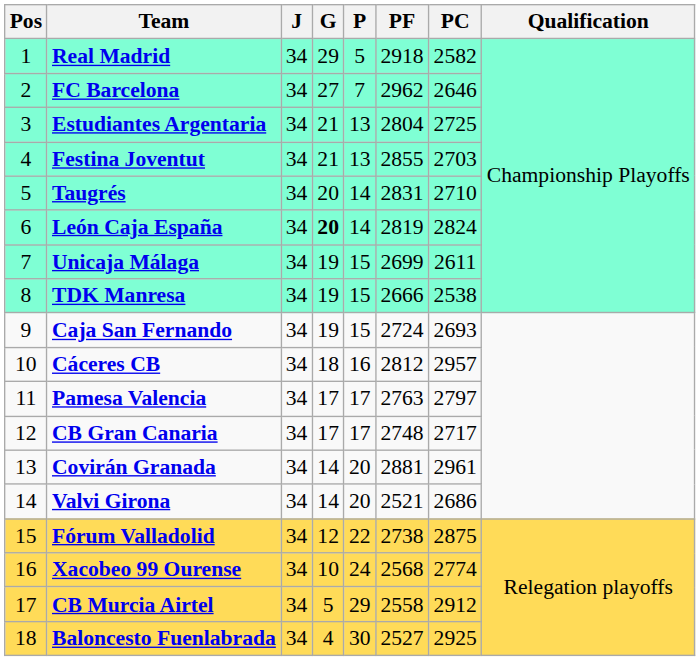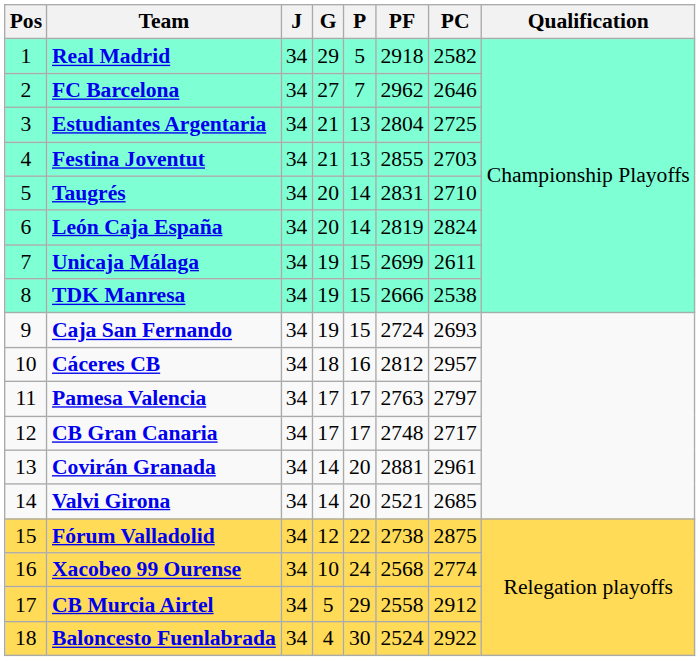León Caja España | G: bold -> normal
Valvi Girona | PC: 2686 -> 2685
Baloncesto Fuenlabrada | PF: 2527 -> 2524
Baloncesto Fuenlabrada | PC: 2925 -> 2922
